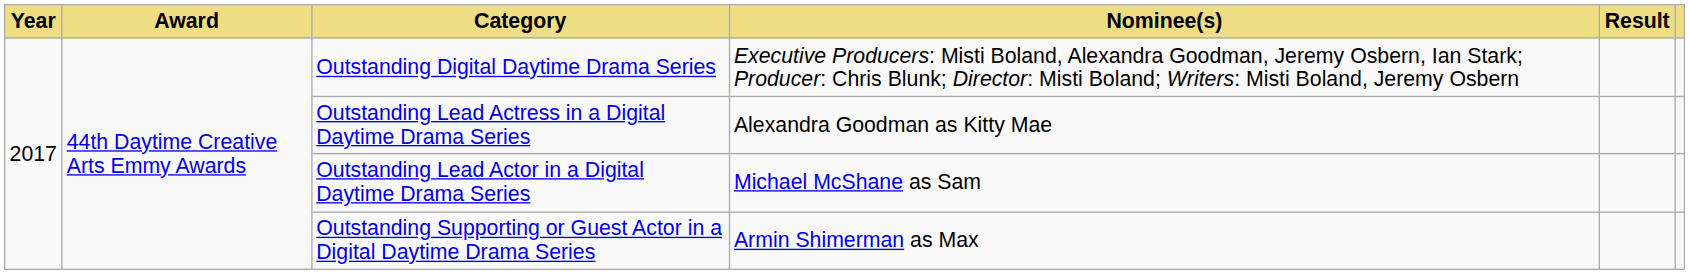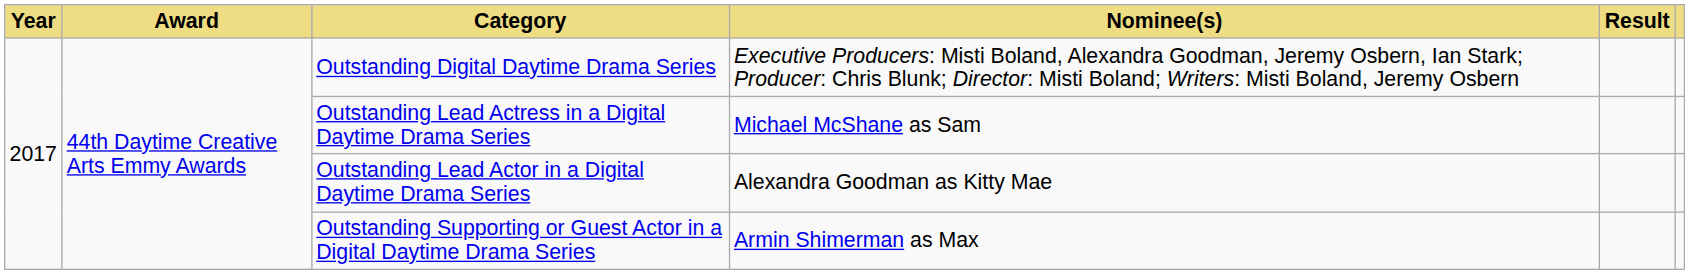Outstanding Lead Actress in a Digital Daytime Drama Series | Nominee(s): Alexandra Goodman as Kitty Mae -> Michael McShane as Sam
Outstanding Lead Actor in a Digital Daytime Drama Series | Nominee(s): Michael McShane as Sam -> Alexandra Goodman as Kitty Mae
